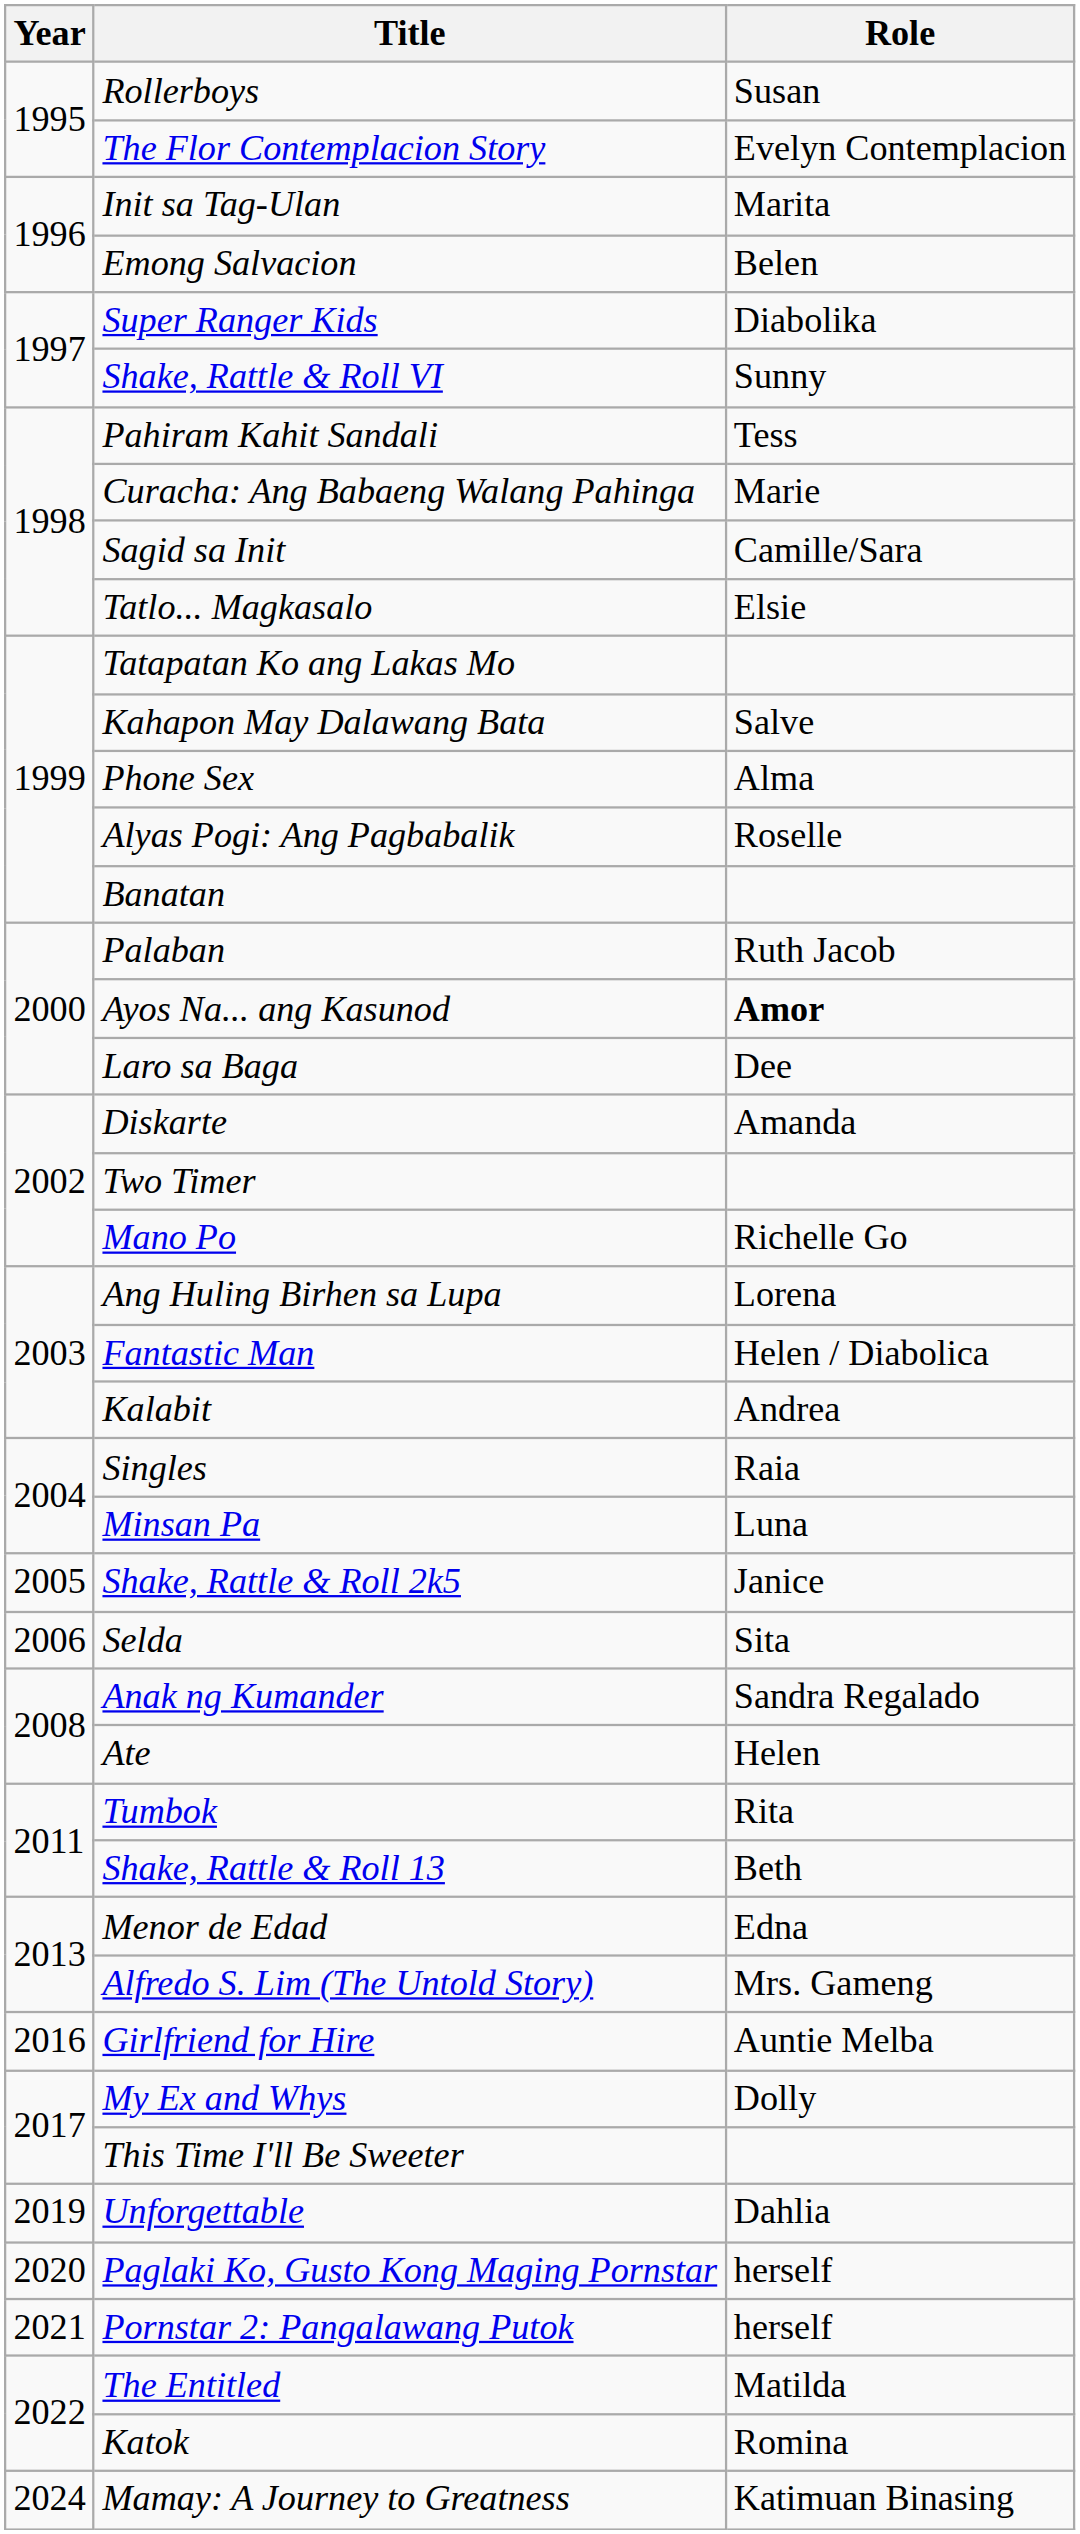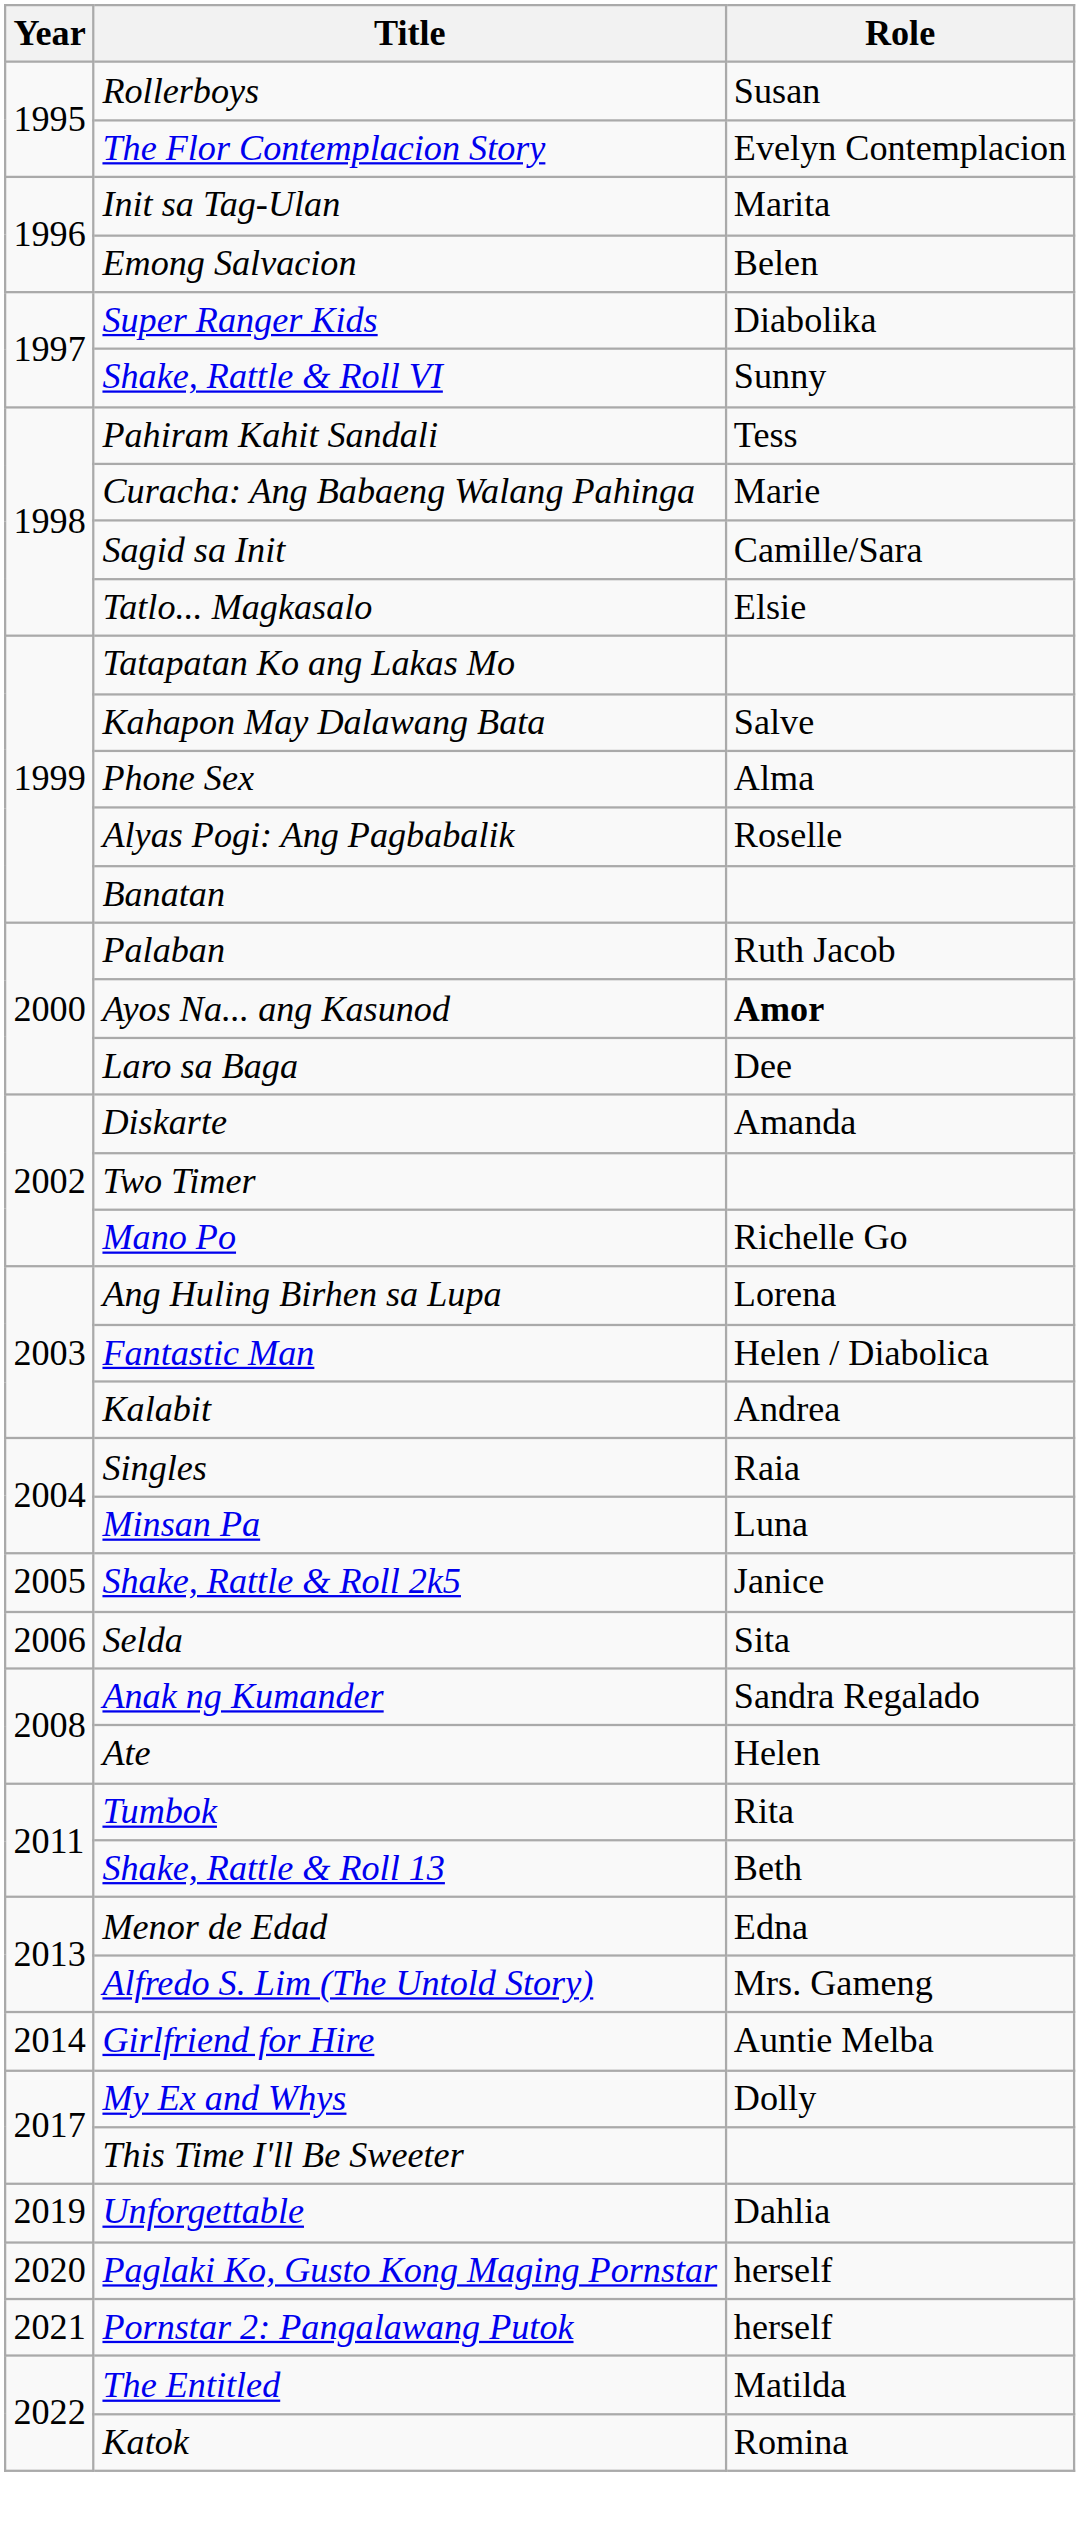Girlfriend for Hire | Year: 2016 -> 2014
- row: 2024 | Mamay: A Journey to Greatness | Katimuan Binasing
